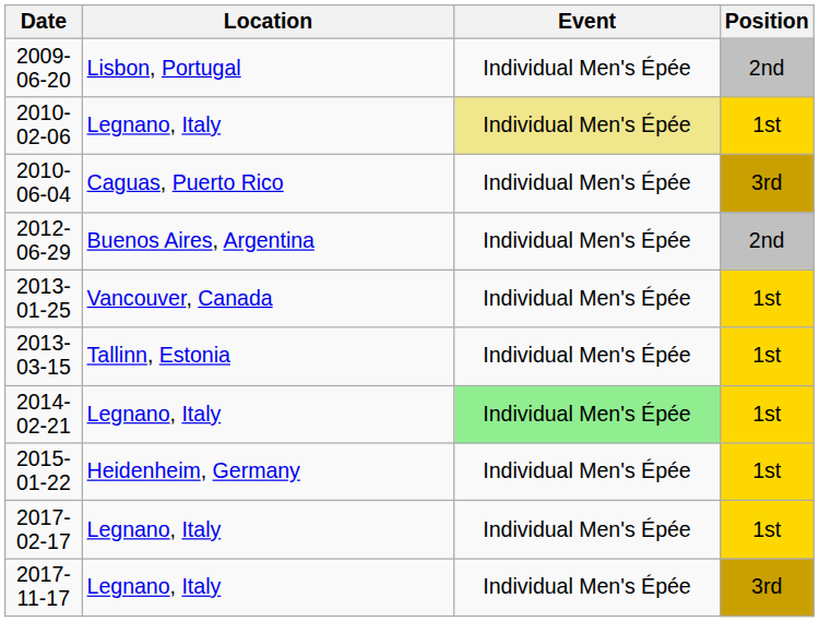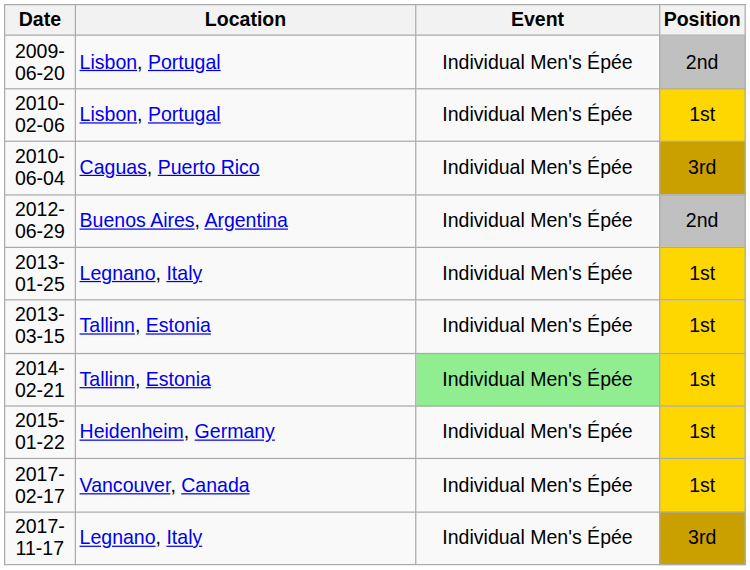2010-02-06 | Location: Legnano, Italy -> Lisbon, Portugal
2010-02-06 | Event: khaki background -> no background
2013-01-25 | Location: Vancouver, Canada -> Legnano, Italy
2014-02-21 | Location: Legnano, Italy -> Tallinn, Estonia
2017-02-17 | Location: Legnano, Italy -> Vancouver, Canada
